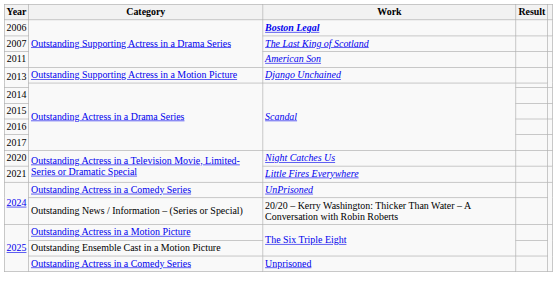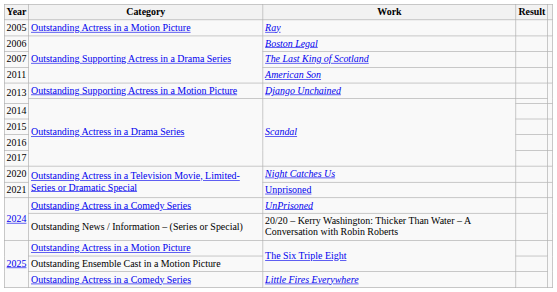+ row: 2005 | Outstanding Actress in a Motion Picture | Ray
2006 | Work: bold -> normal
2021 | Work: Little Fires Everywhere -> Unprisoned
2025 / Outstanding Actress in a Comedy Series | Work: Unprisoned -> Little Fires Everywhere
